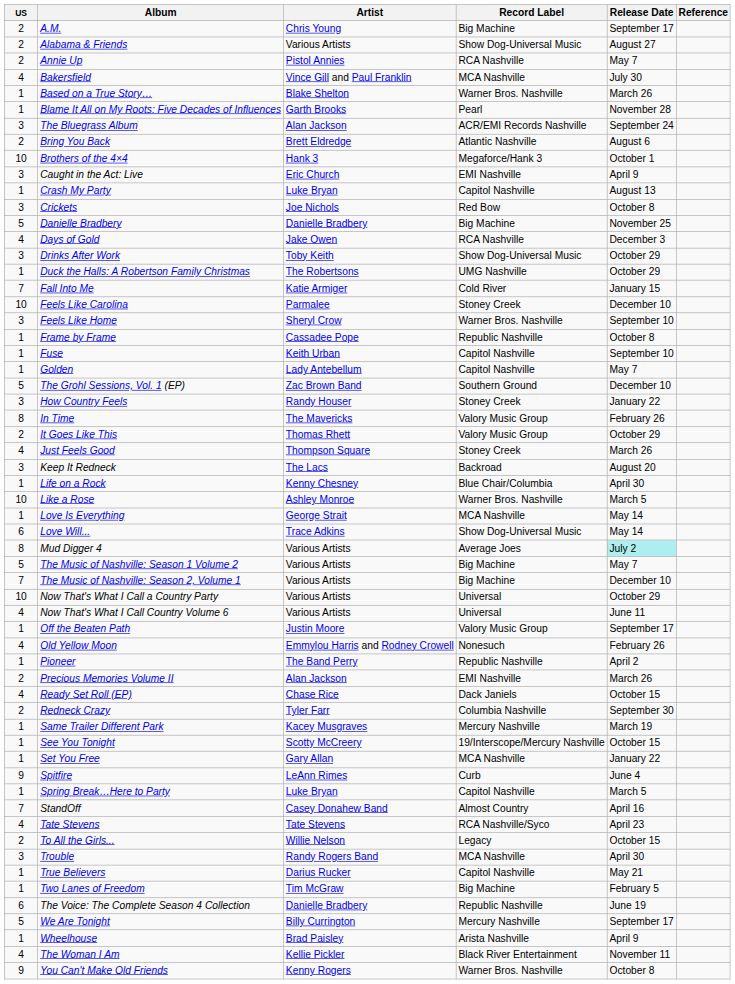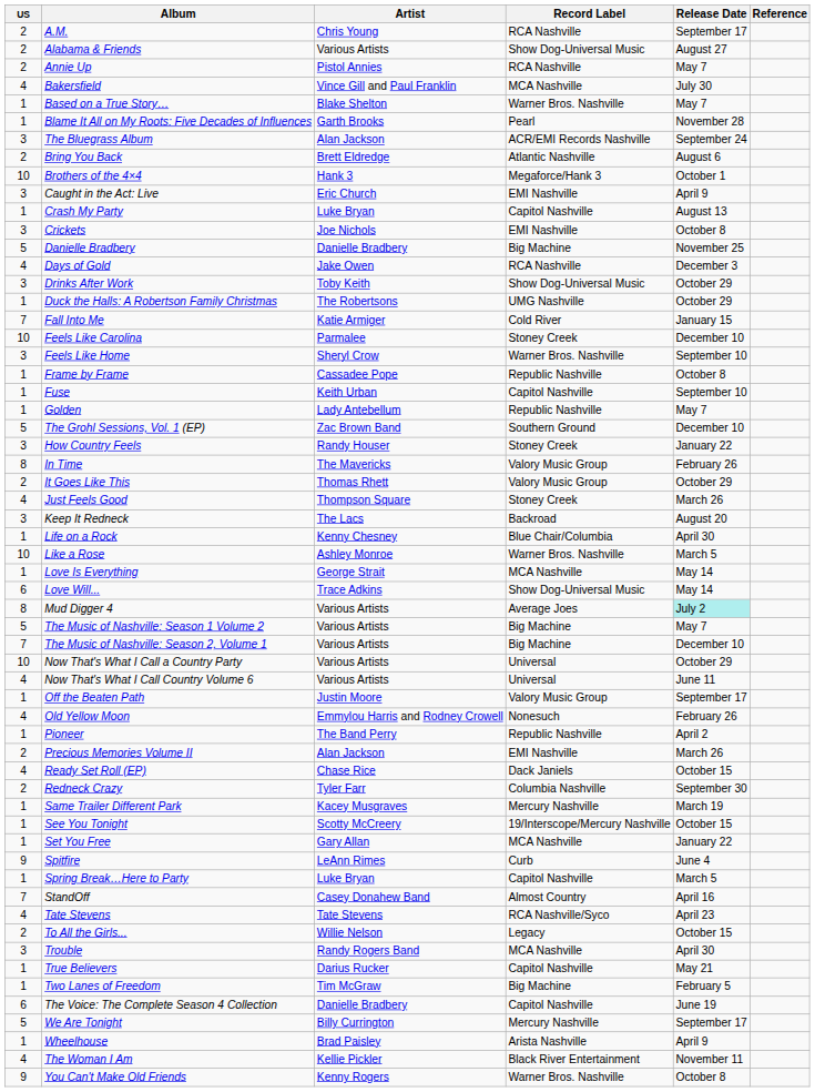A.M. | Record Label: Big Machine -> RCA Nashville
Based on a True Story… | Release Date: March 26 -> May 7
Crickets | Record Label: Red Bow -> EMI Nashville
Golden | Record Label: Capitol Nashville -> Republic Nashville
The Voice: The Complete Season 4 Collection | Record Label: Republic Nashville -> Capitol Nashville
